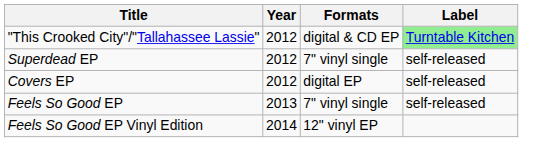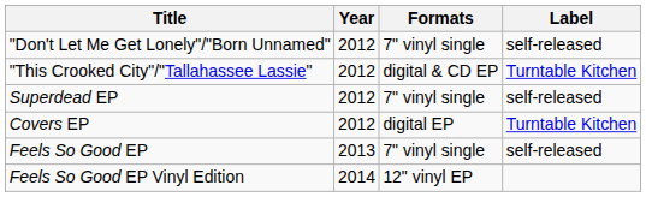+ row: "Don't Let Me Get Lonely"/"Born Unnamed" | 2012 | 7" vinyl single | self-released
"This Crooked City"/"Tallahassee Lassie" | Label: lightgreen background -> no background
Covers EP | Label: self-released -> Turntable Kitchen
